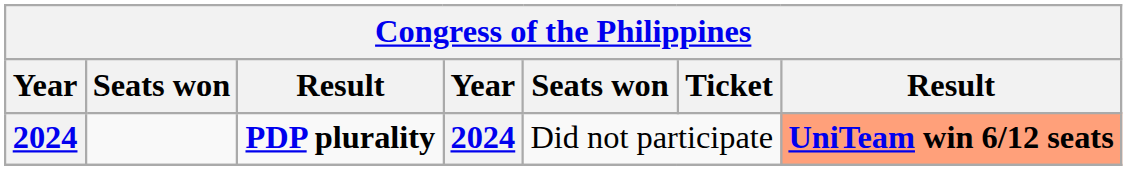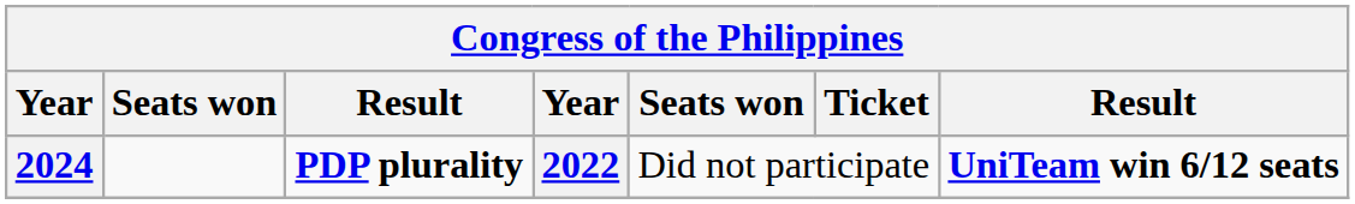PDP plurality | column 4: 2024 -> 2022
PDP plurality | column 7: lightsalmon background -> no background
